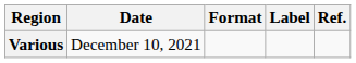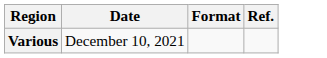- column: Label
